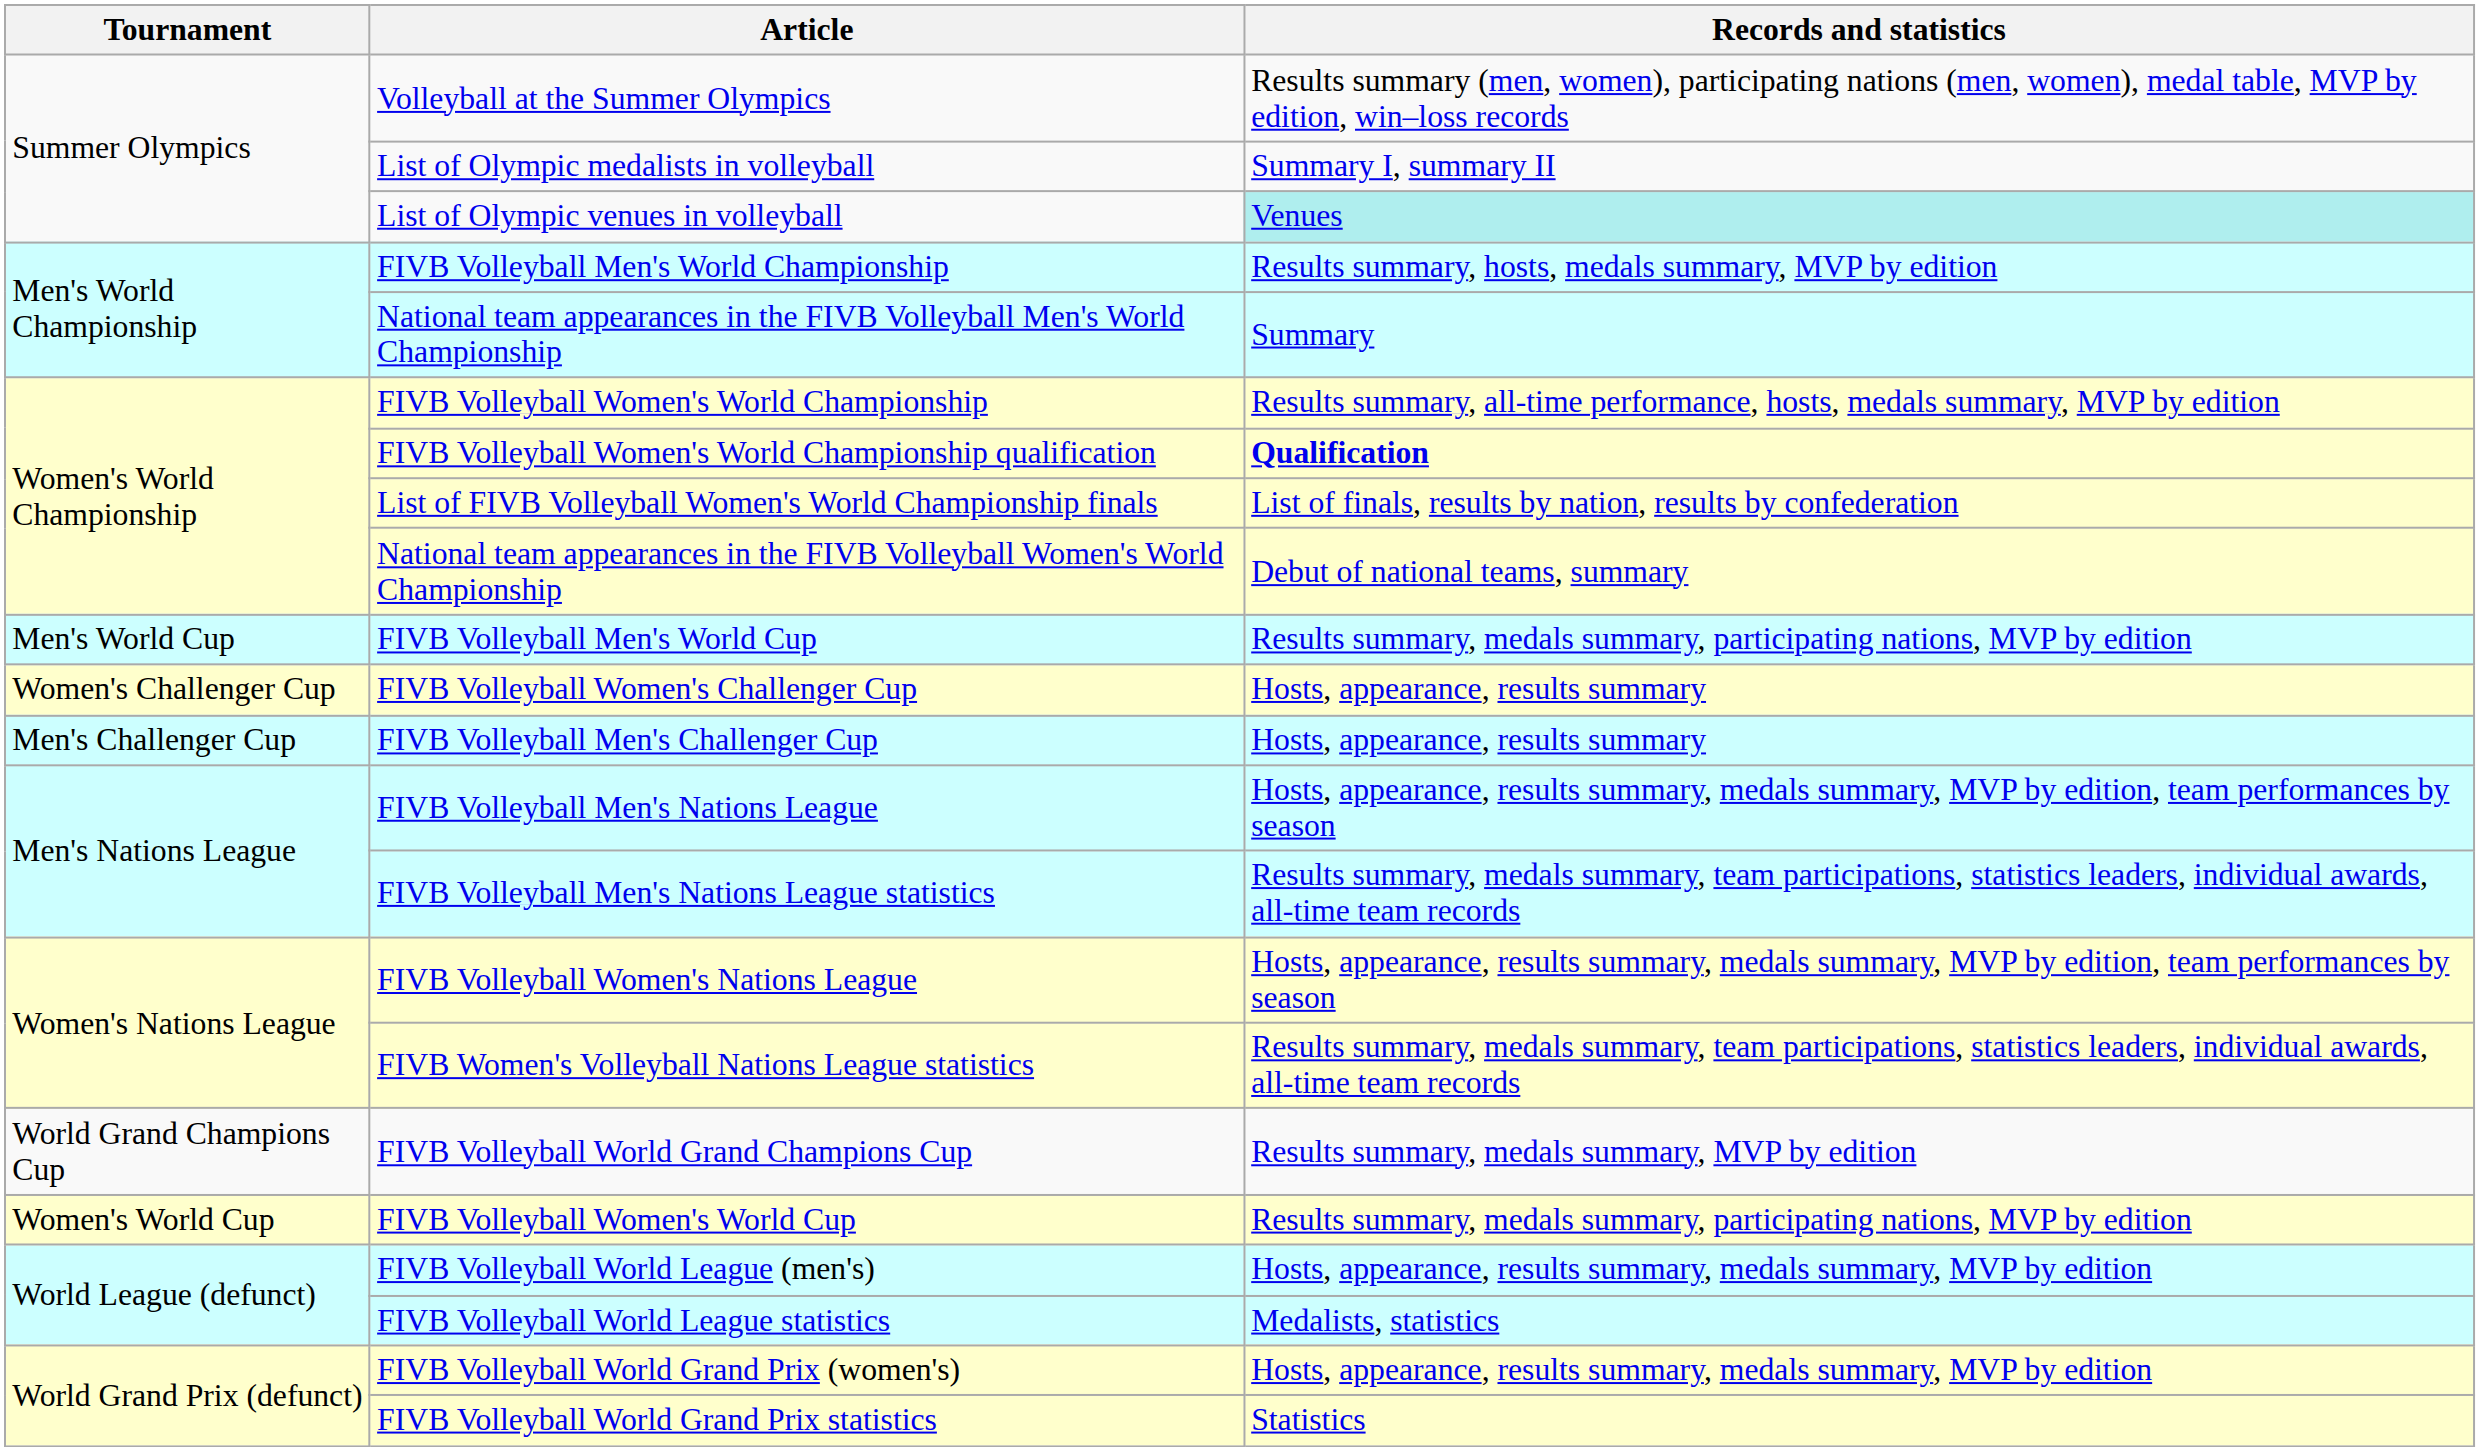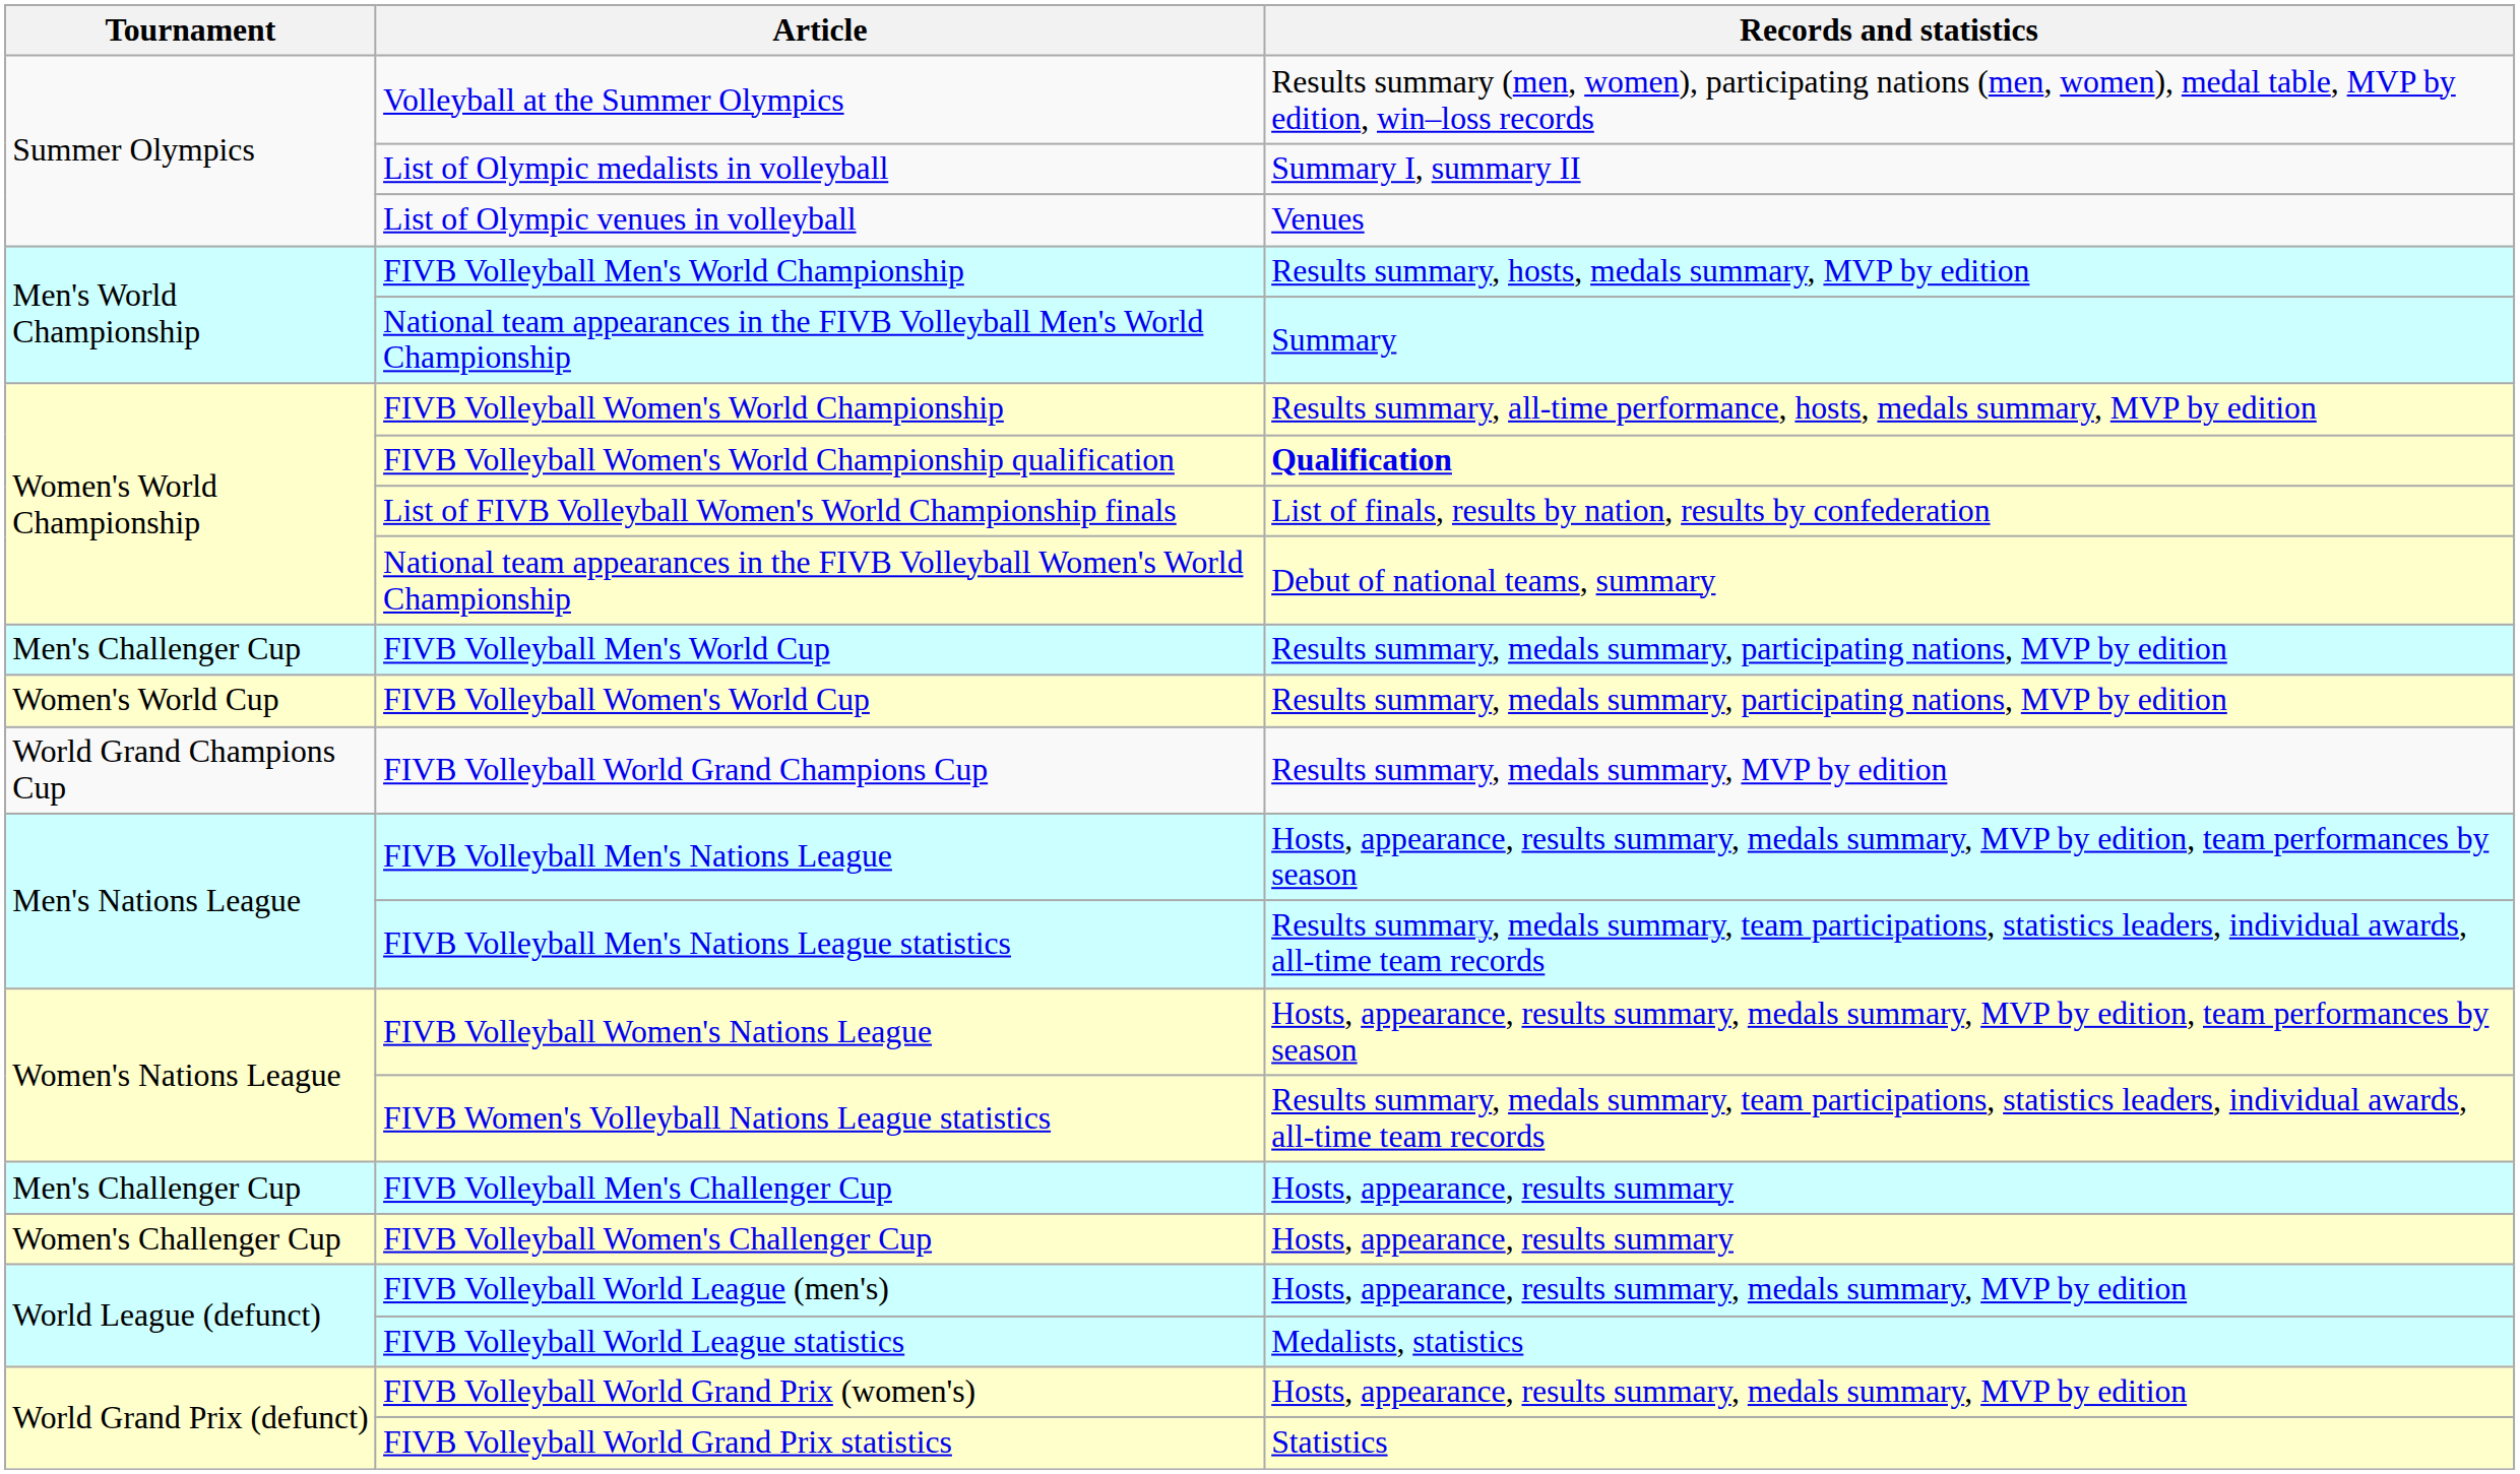List of Olympic venues in volleyball | Records and statistics: paleturquoise background -> no background
FIVB Volleyball Men's World Cup | Tournament: Men's World Cup -> Men's Challenger Cup
rows swapped: FIVB Volleyball Women's World Cup <-> FIVB Volleyball Women's Challenger Cup
rows swapped: FIVB Volleyball World Grand Champions Cup <-> FIVB Volleyball Men's Challenger Cup
